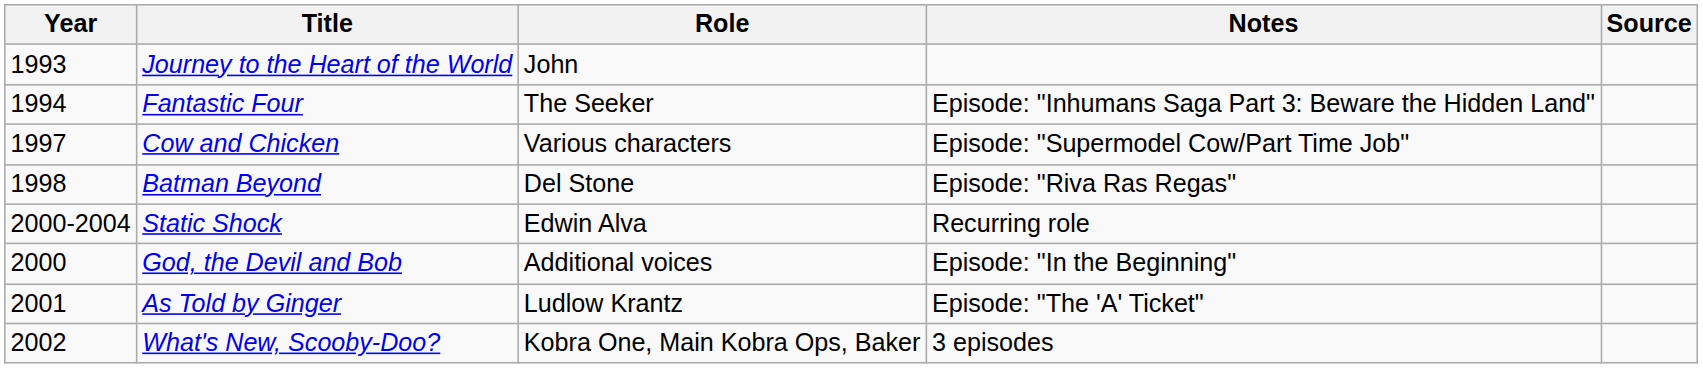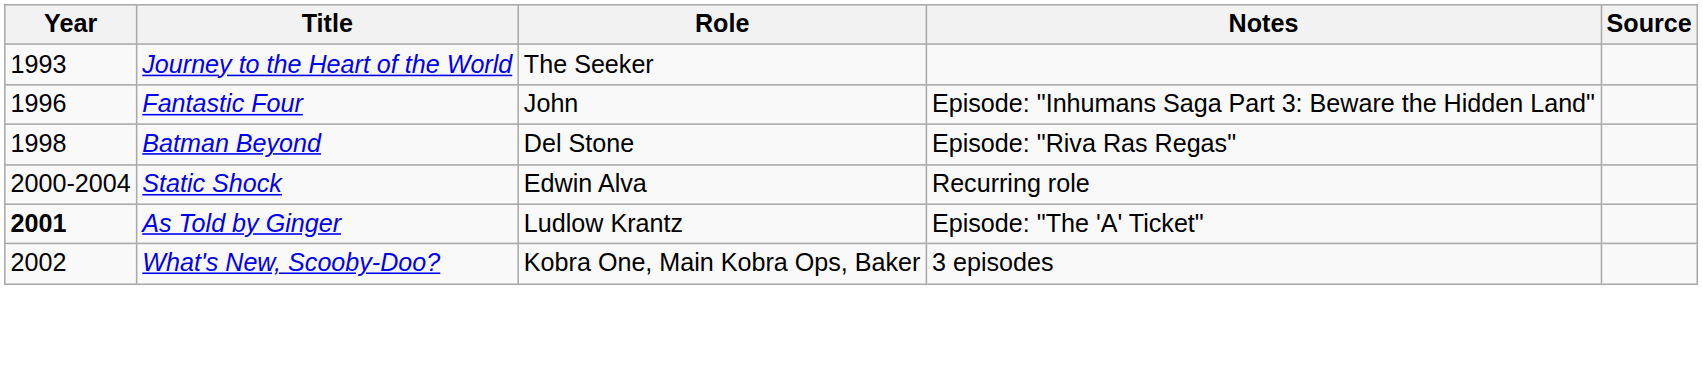Journey to the Heart of the World | Role: John -> The Seeker
Fantastic Four | Year: 1994 -> 1996
Fantastic Four | Role: The Seeker -> John
- row: 1997 | Cow and Chicken | Various characters | Episode: "Supermodel Cow/Part Time Job"
- row: 2000 | God, the Devil and Bob | Additional voices | Episode: "In the Beginning"
As Told by Ginger | Year: normal -> bold
